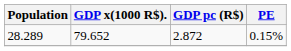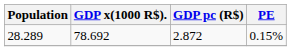28.289 | GDP x(1000 R$).: 79.652 -> 78.692
